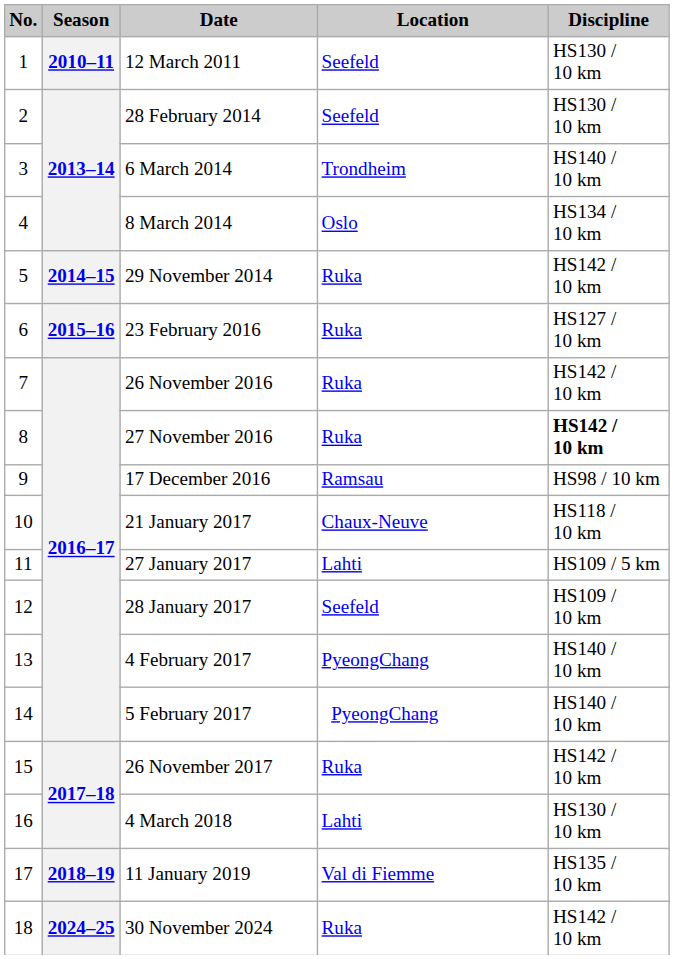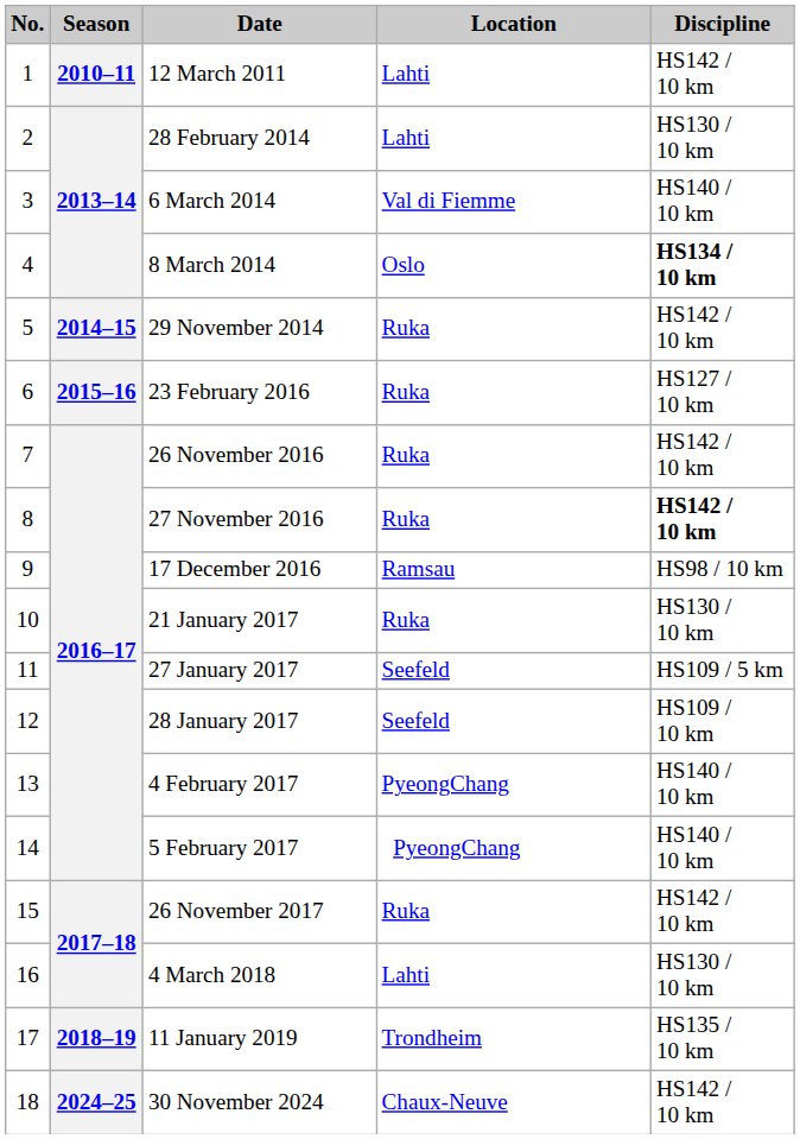12 March 2011 | Location: Seefeld -> Lahti
12 March 2011 | Discipline: HS130 / 10 km -> HS142 / 10 km
28 February 2014 | Location: Seefeld -> Lahti
6 March 2014 | Location: Trondheim -> Val di Fiemme
8 March 2014 | Discipline: normal -> bold
21 January 2017 | Location: Chaux-Neuve -> Ruka
21 January 2017 | Discipline: HS118 / 10 km -> HS130 / 10 km
27 January 2017 | Location: Lahti -> Seefeld
11 January 2019 | Location: Val di Fiemme -> Trondheim
30 November 2024 | Location: Ruka -> Chaux-Neuve
